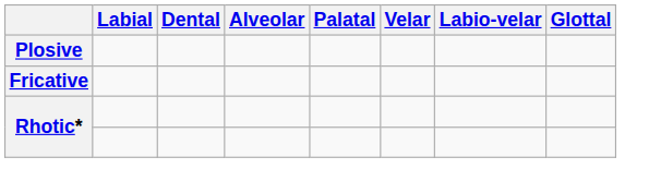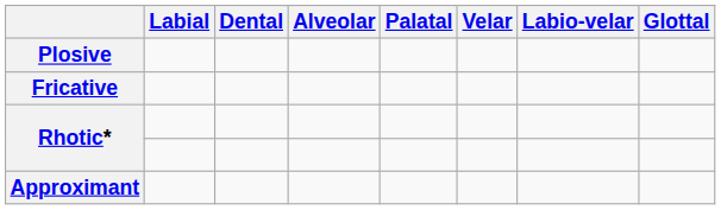+ row: Approximant
